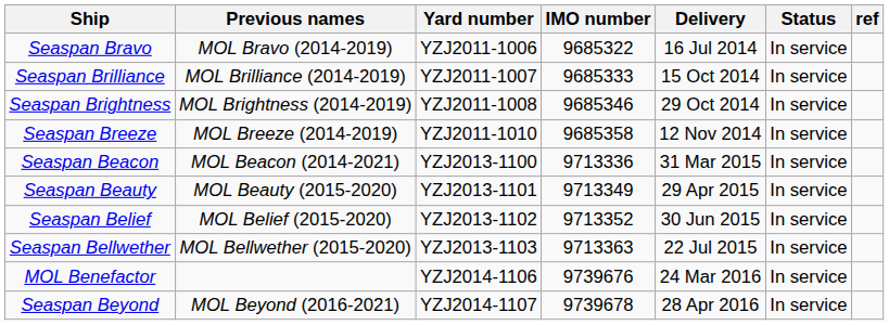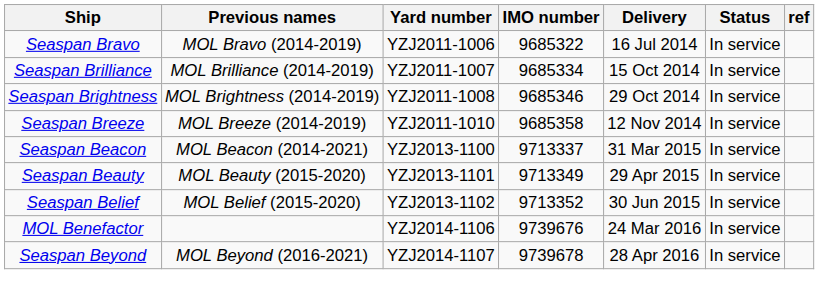Seaspan Brilliance | IMO number: 9685333 -> 9685334
Seaspan Beacon | IMO number: 9713336 -> 9713337
- row: Seaspan Bellwether | MOL Bellwether (2015-2020) | YZJ2013-1103 | 9713363 | 22 Jul 2015 | In service
